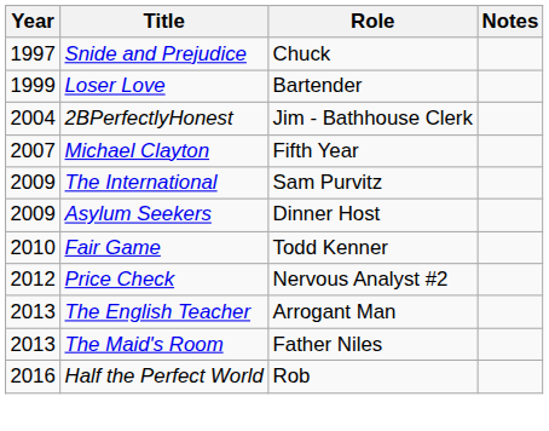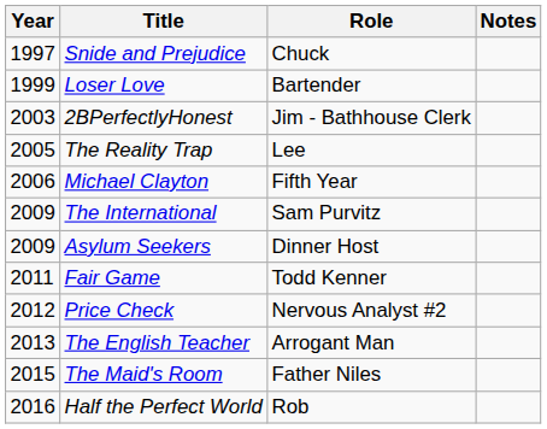2BPerfectlyHonest | Year: 2004 -> 2003
+ row: 2005 | The Reality Trap | Lee
Michael Clayton | Year: 2007 -> 2006
Fair Game | Year: 2010 -> 2011
The Maid's Room | Year: 2013 -> 2015
